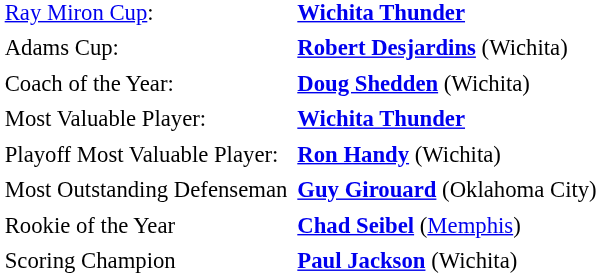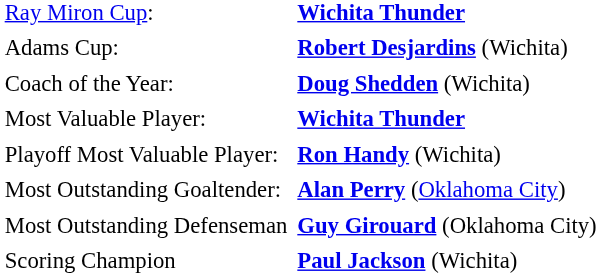+ row: Most Outstanding Goaltender: | Alan Perry (Oklahoma City)
- row: Rookie of the Year | Chad Seibel (Memphis)
